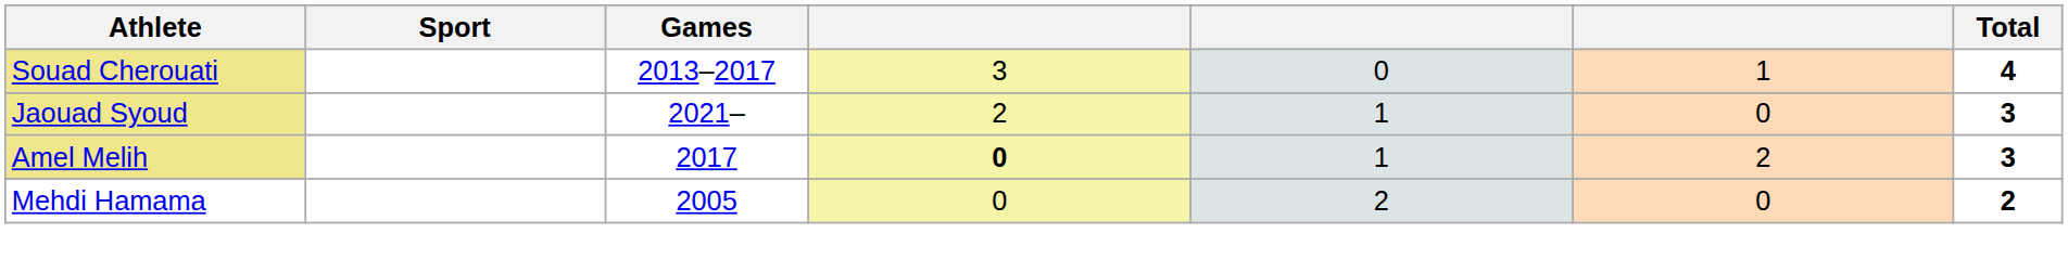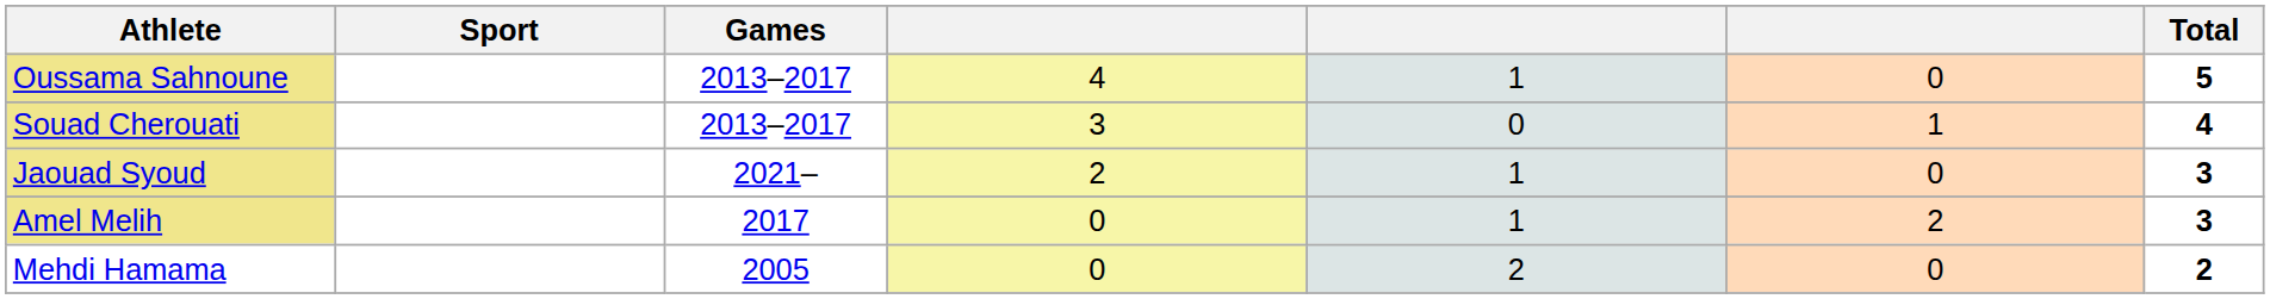+ row: Oussama Sahnoune | 2013–2017 | 4 | 1 | 0 | 5
Amel Melih | column 4: bold -> normal
